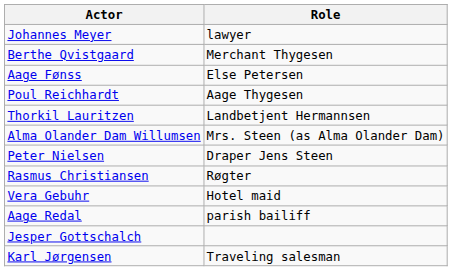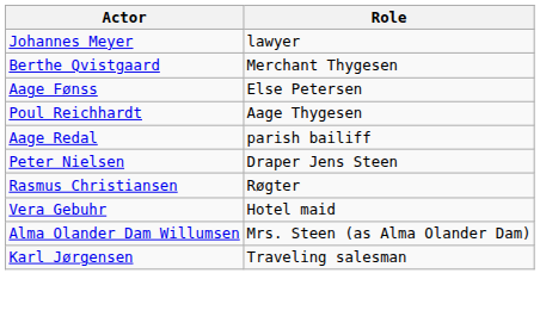- row: Thorkil Lauritzen | Landbetjent Hermannsen
rows swapped: Aage Redal <-> Alma Olander Dam Willumsen
- row: Jesper Gottschalch
